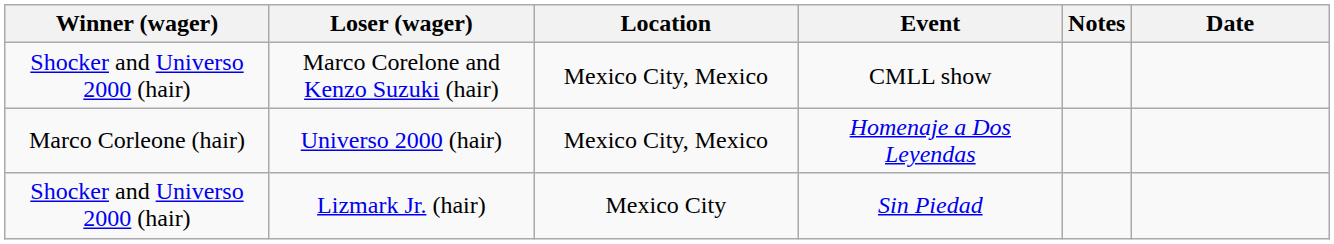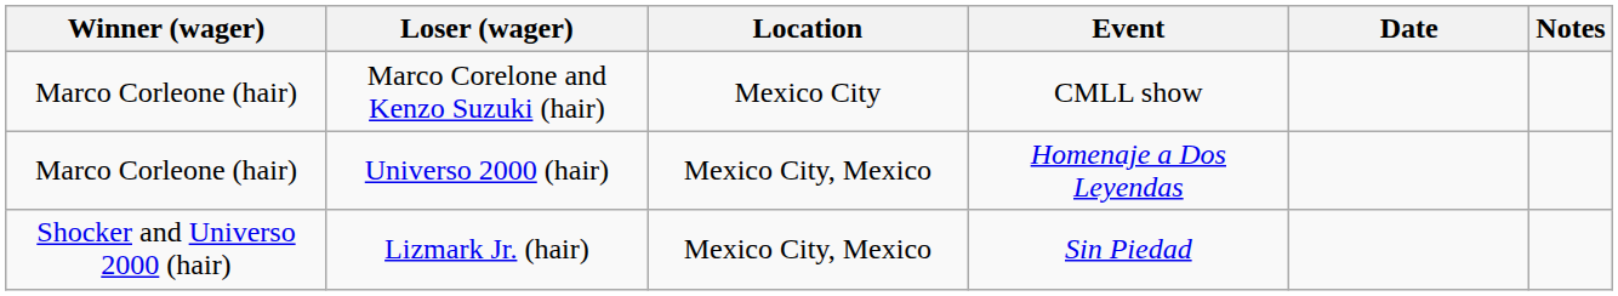columns swapped: Date <-> Notes
Marco Corelone and Kenzo Suzuki (hair) | Winner (wager): Shocker and Universo 2000 (hair) -> Marco Corleone (hair)
Marco Corelone and Kenzo Suzuki (hair) | Location: Mexico City, Mexico -> Mexico City
Lizmark Jr. (hair) | Location: Mexico City -> Mexico City, Mexico
